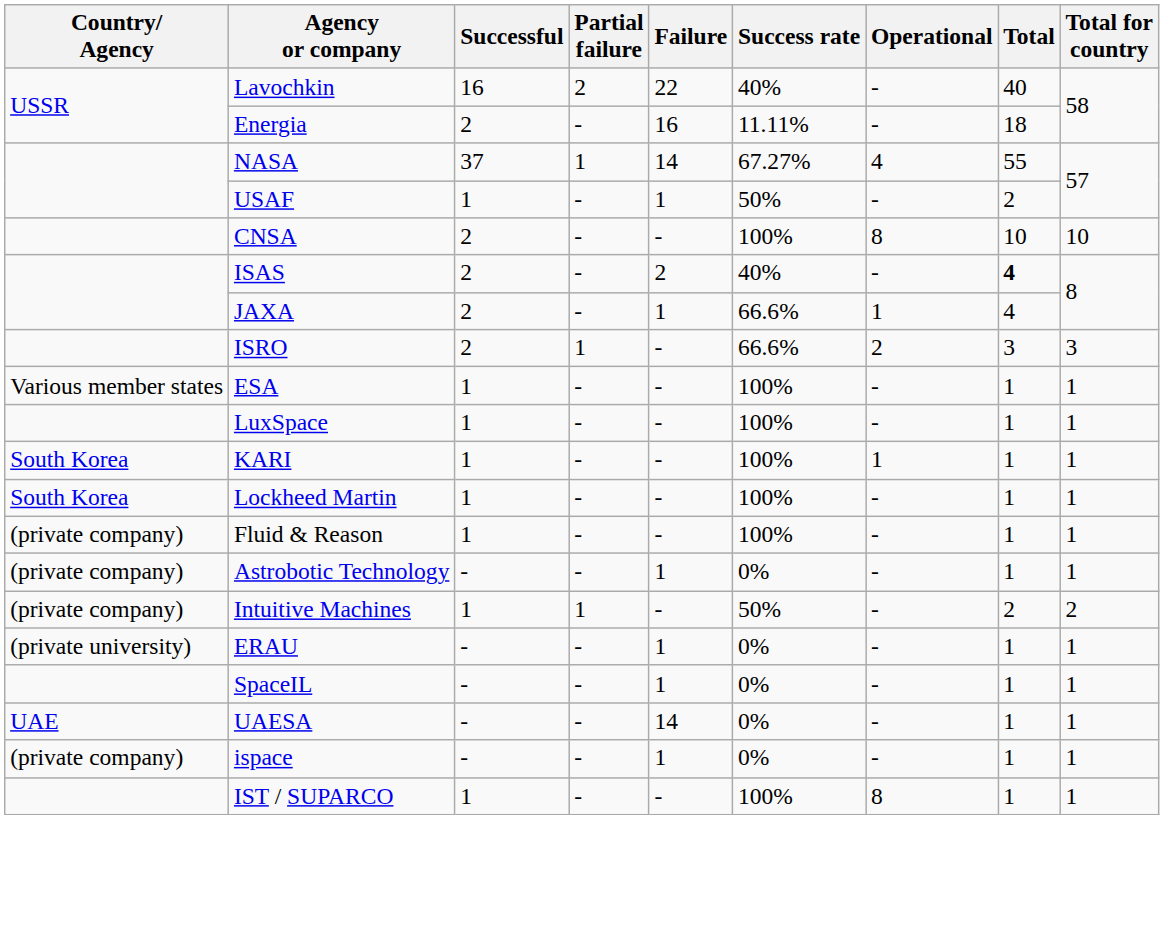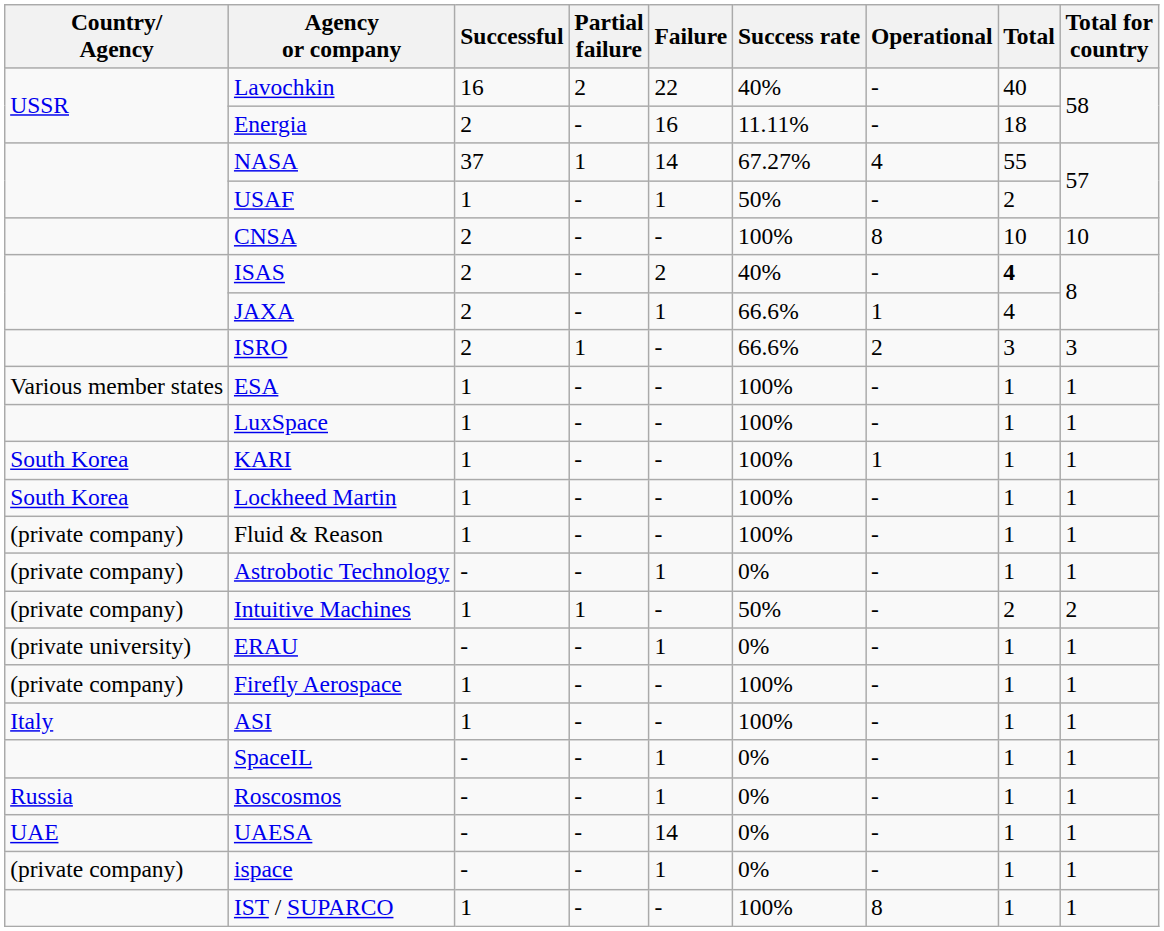+ row: (private company) | Firefly Aerospace | 1 | - | - | 100% | - | 1 | 1
+ row: Italy | ASI | 1 | - | - | 100% | - | 1 | 1
+ row: Russia | Roscosmos | - | - | 1 | 0% | - | 1 | 1
